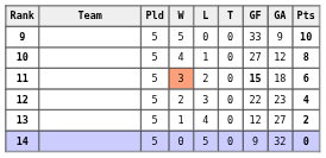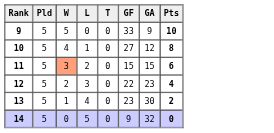- column: Team
11 | GF: bold -> normal
11 | GA: 18 -> 15
13 | GF: 12 -> 23
13 | GA: 27 -> 30
